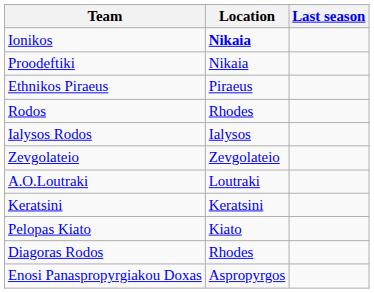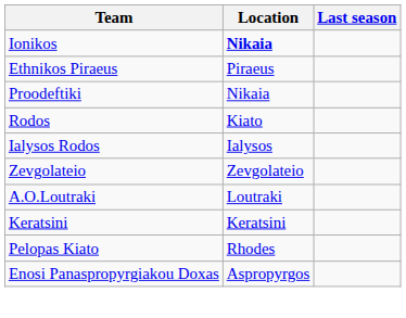rows swapped: Ethnikos Piraeus <-> Proodeftiki
Rodos | Location: Rhodes -> Kiato
Pelopas Kiato | Location: Kiato -> Rhodes
- row: Diagoras Rodos | Rhodes
